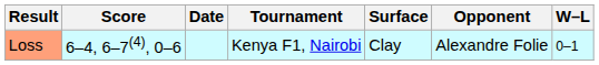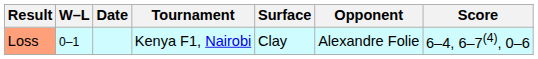columns swapped: W–L <-> Score
